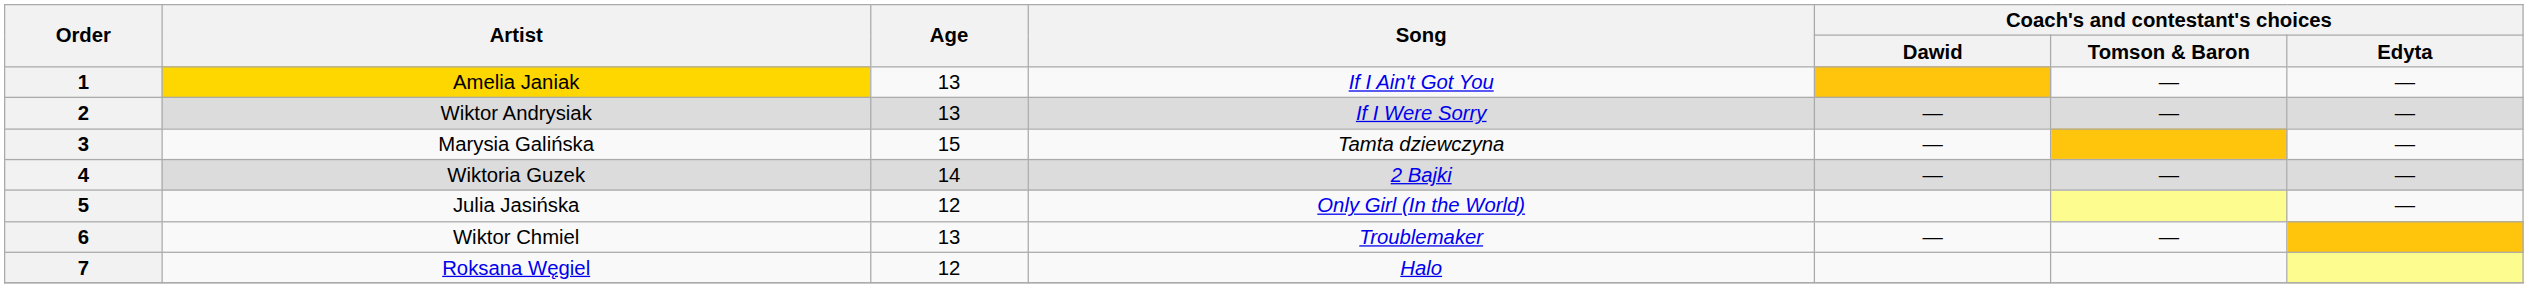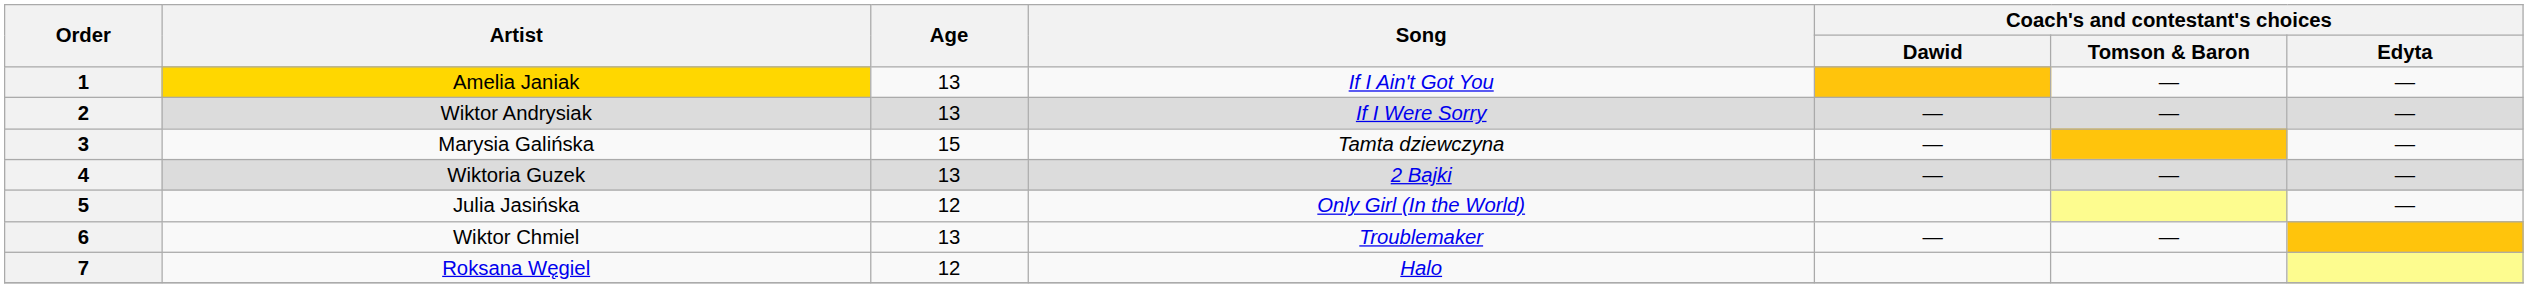4 | Age: 14 -> 13
